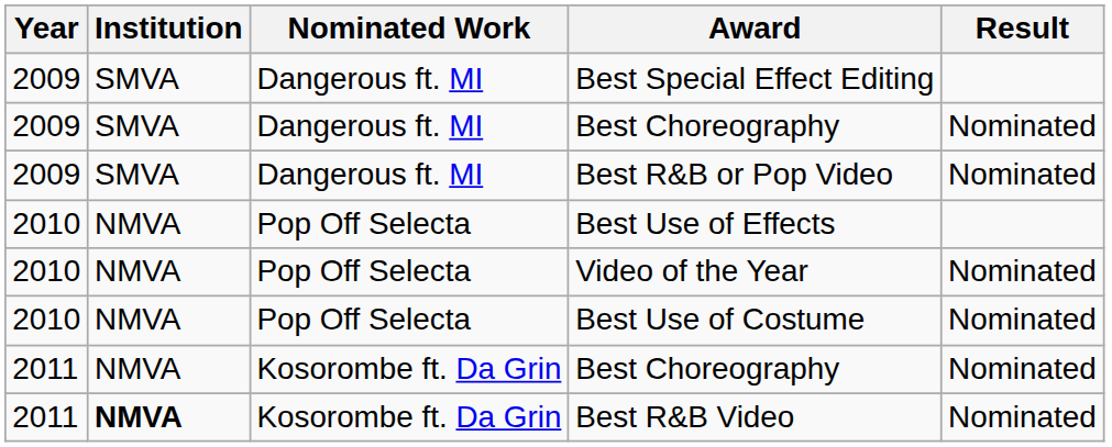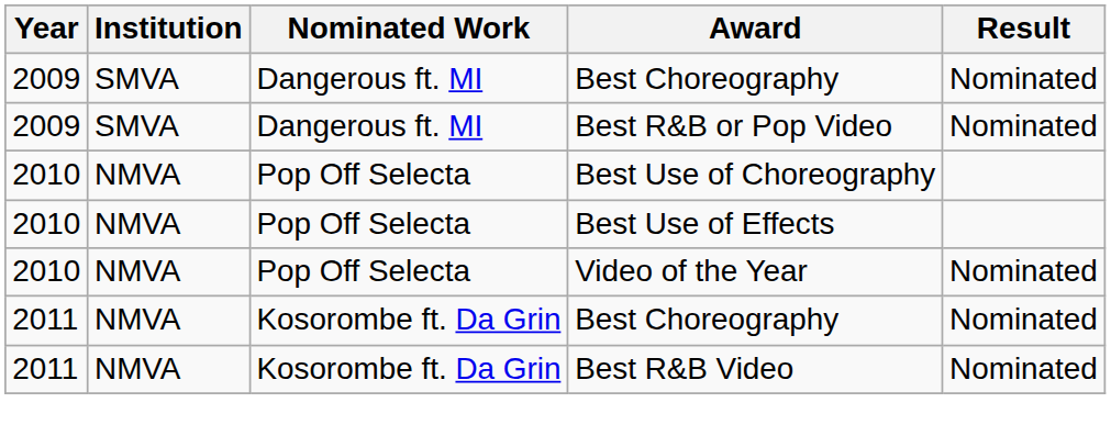- row: 2009 | SMVA | Dangerous ft. MI | Best Special Effect Editing
+ row: 2010 | NMVA | Pop Off Selecta | Best Use of Choreography
- row: 2010 | NMVA | Pop Off Selecta | Best Use of Costume | Nominated
Best R&B Video | Institution: bold -> normal
